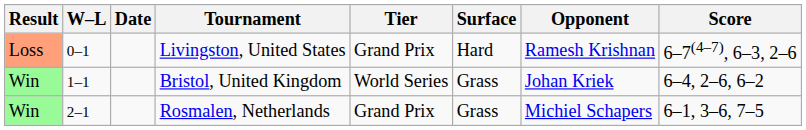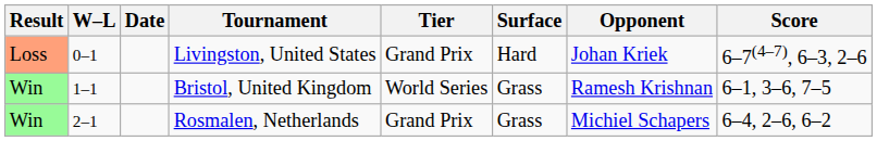Livingston, United States | Opponent: Ramesh Krishnan -> Johan Kriek
Bristol, United Kingdom | Opponent: Johan Kriek -> Ramesh Krishnan
Bristol, United Kingdom | Score: 6–4, 2–6, 6–2 -> 6–1, 3–6, 7–5
Rosmalen, Netherlands | Score: 6–1, 3–6, 7–5 -> 6–4, 2–6, 6–2
